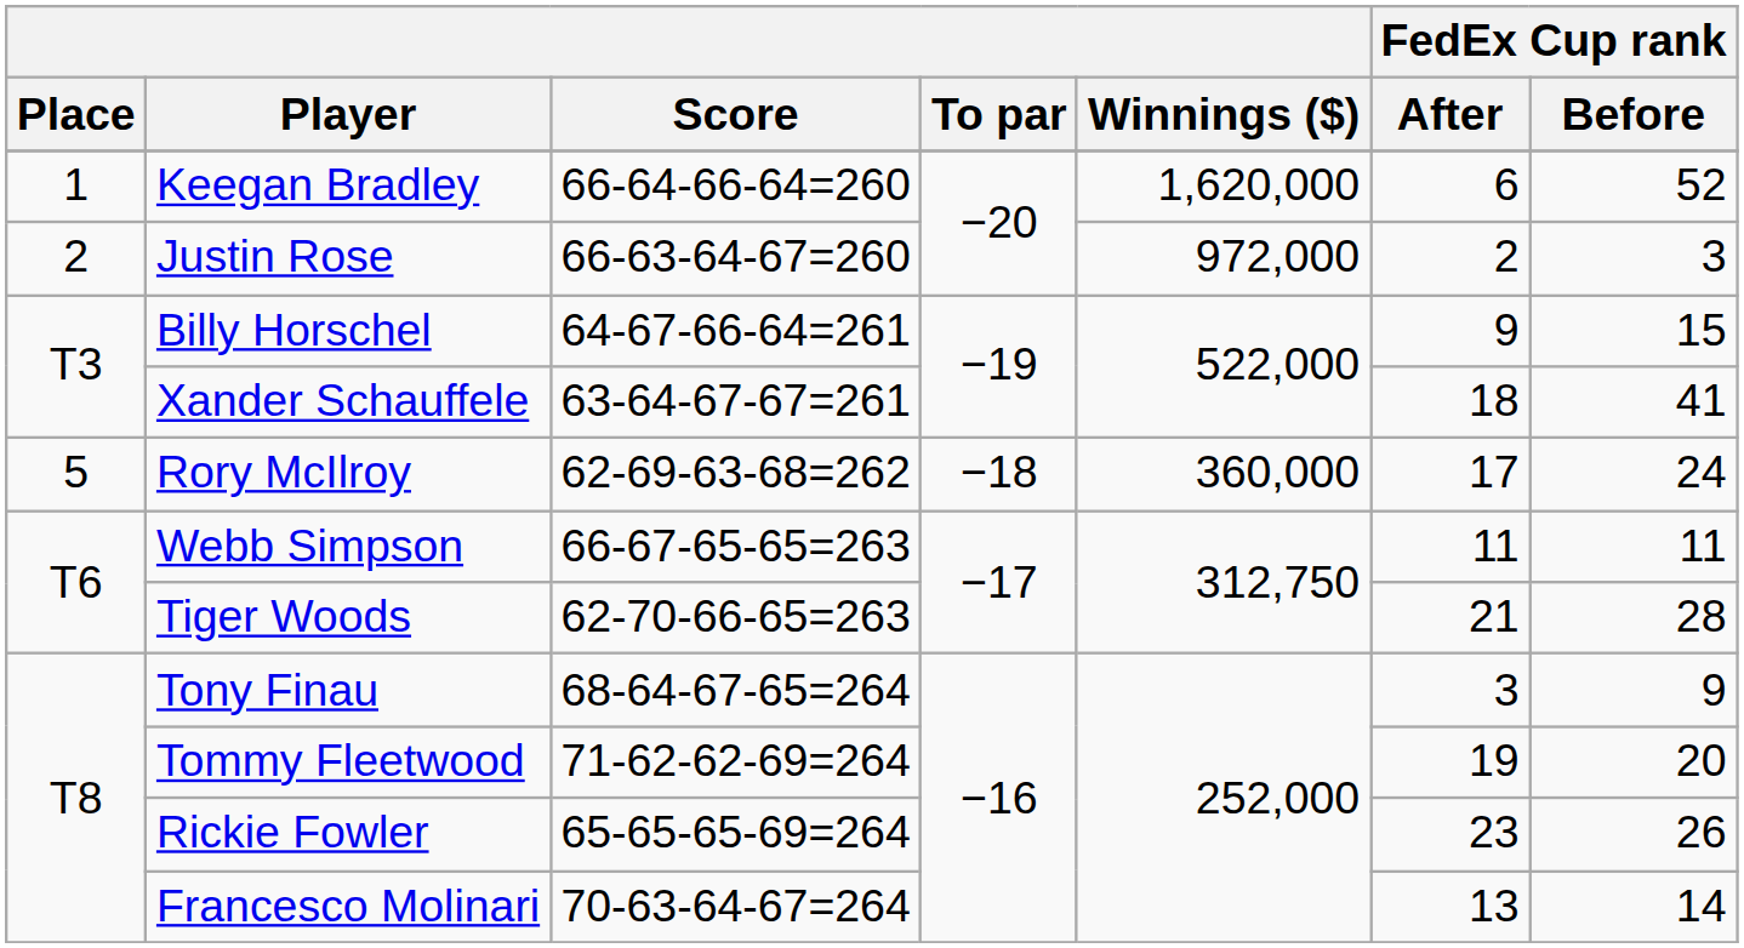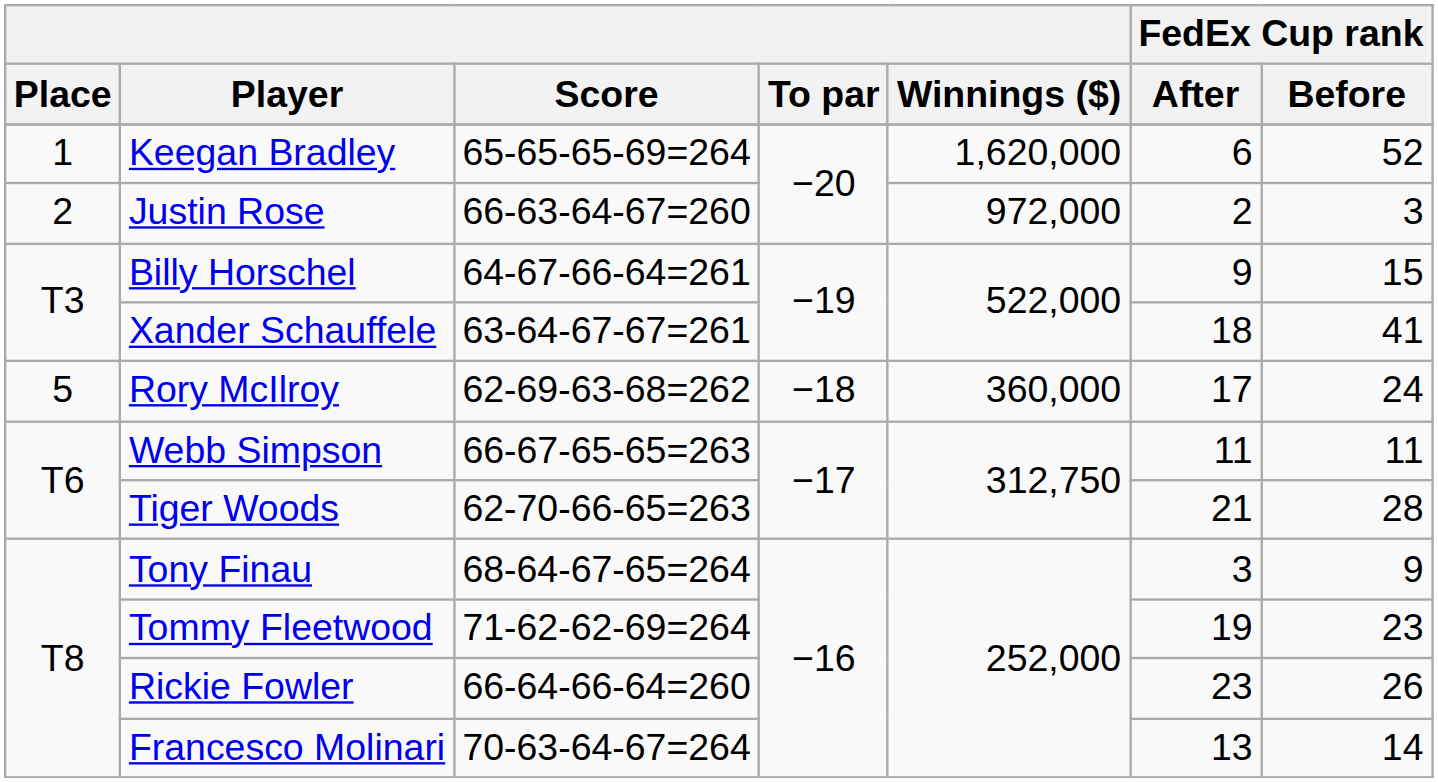Keegan Bradley | Score: 66-64-66-64=260 -> 65-65-65-69=264
Tommy Fleetwood | FedEx Cup rank / Before: 20 -> 23
Rickie Fowler | Score: 65-65-65-69=264 -> 66-64-66-64=260
